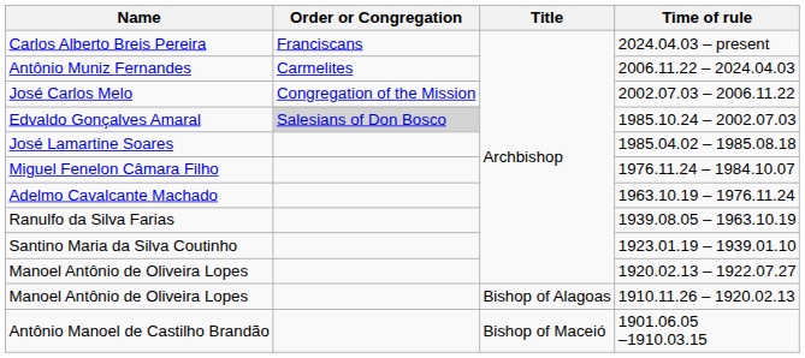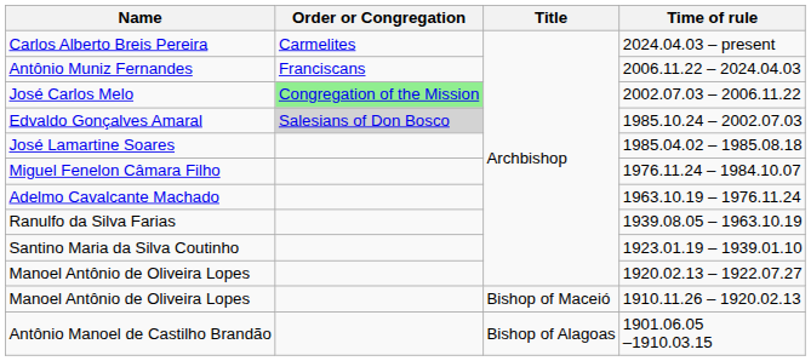Carlos Alberto Breis Pereira | Order or Congregation: Franciscans -> Carmelites
Antônio Muniz Fernandes | Order or Congregation: Carmelites -> Franciscans
José Carlos Melo | Order or Congregation: no background -> lightgreen background
Manoel Antônio de Oliveira Lopes / 1910.11.26 – 1920.02.13 | Title: Bishop of Alagoas -> Bishop of Maceió
Antônio Manoel de Castilho Brandão | Title: Bishop of Maceió -> Bishop of Alagoas
